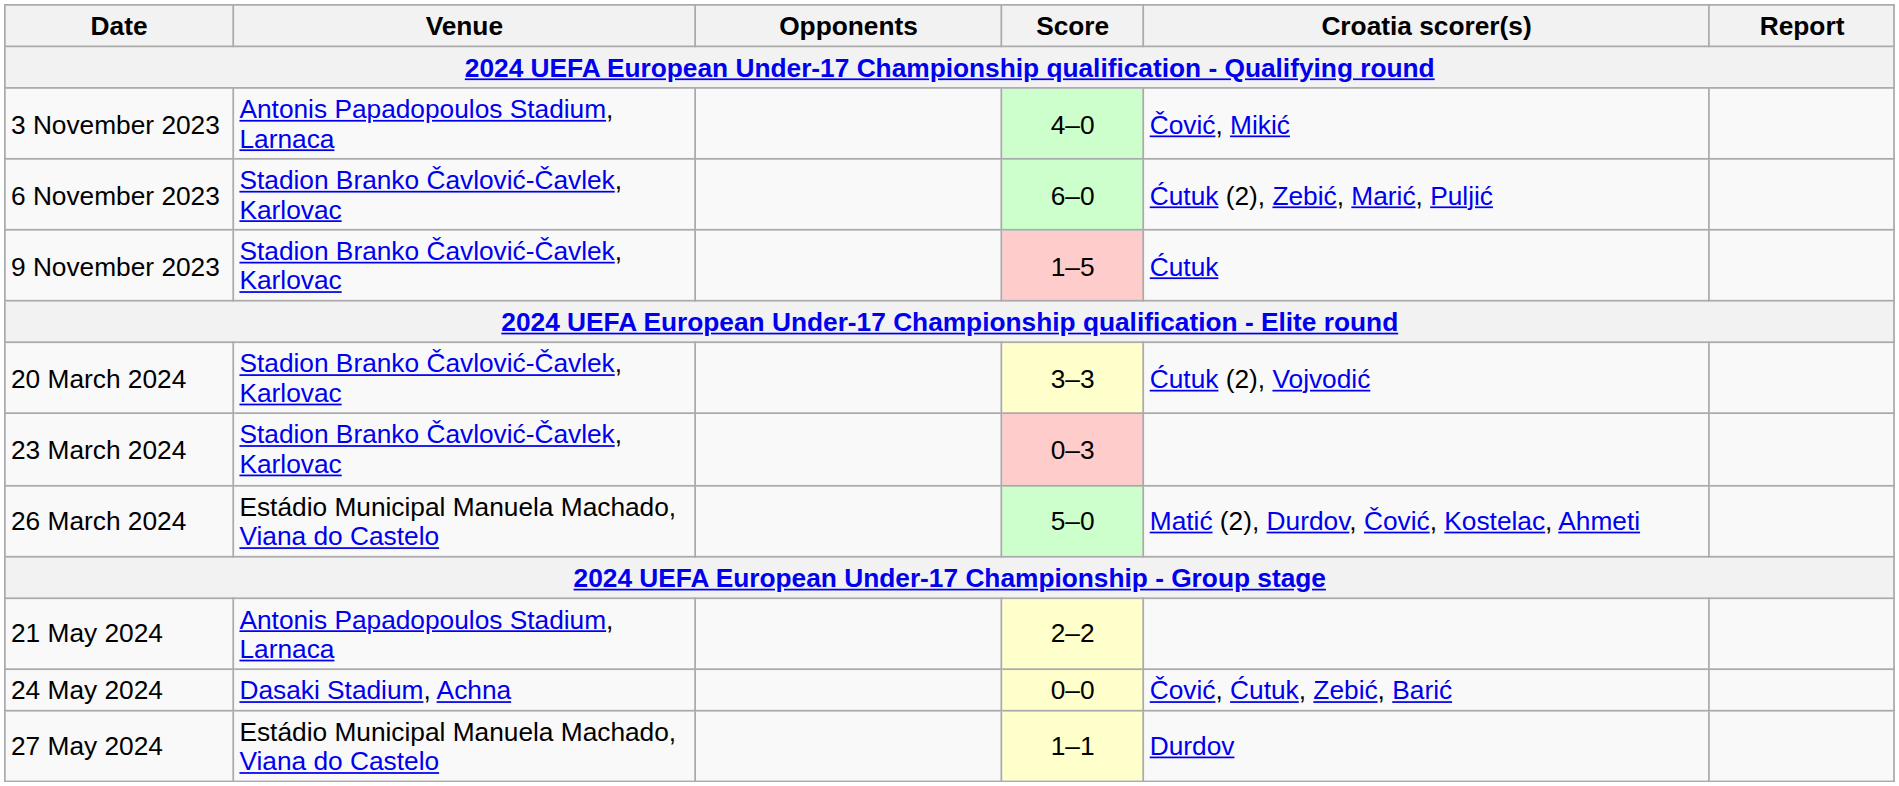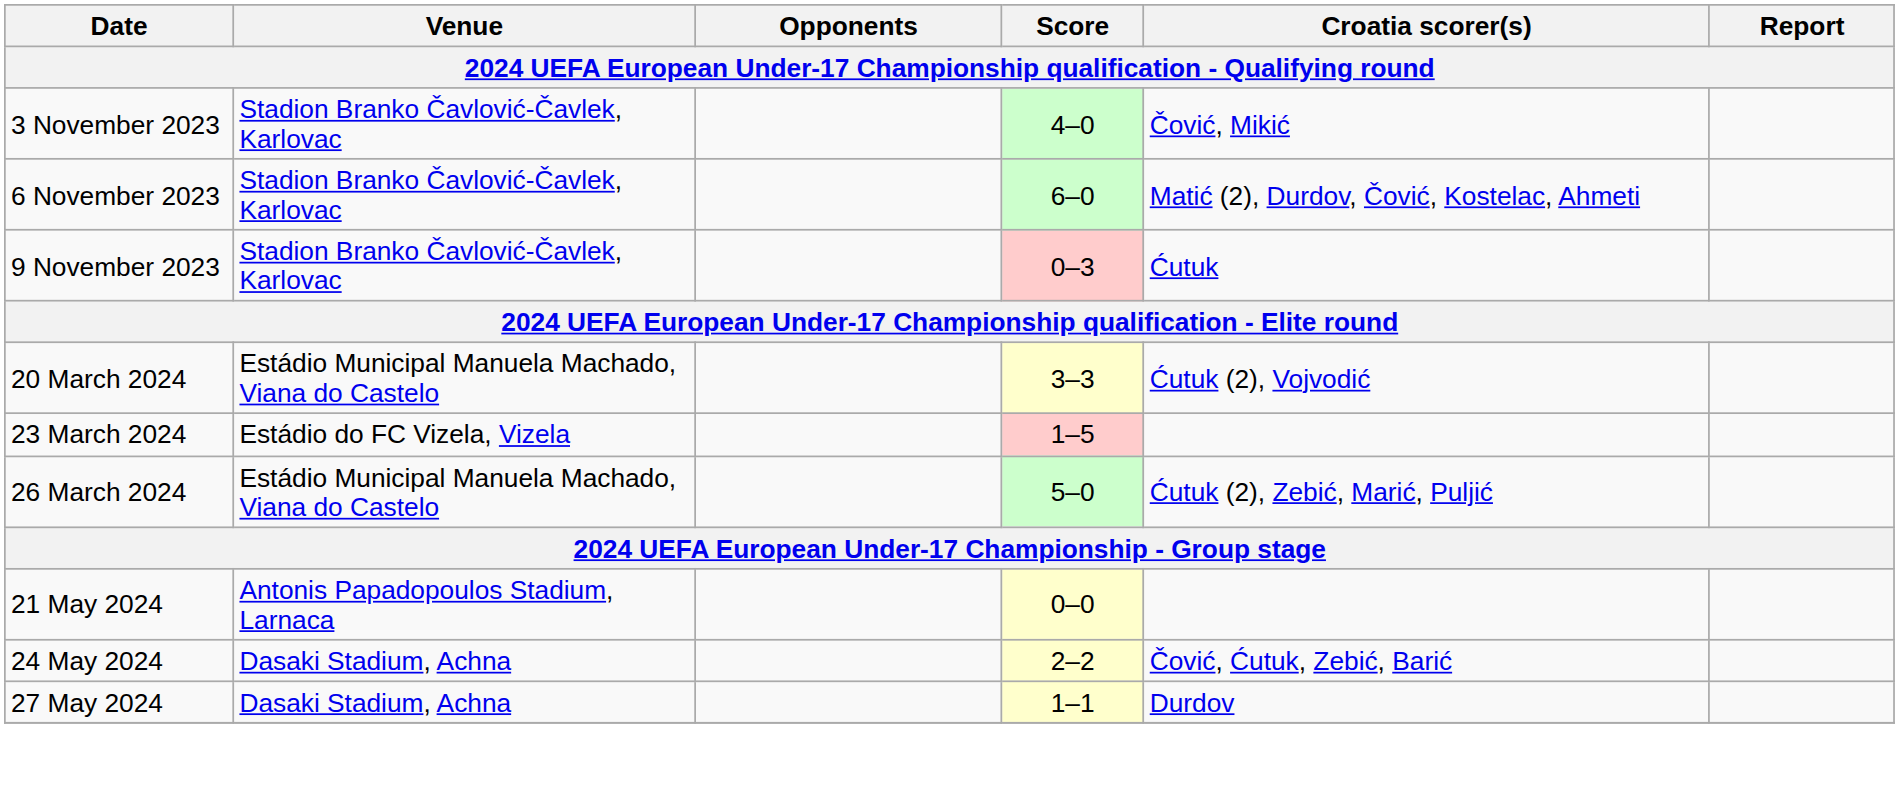3 November 2023 | Venue: Antonis Papadopoulos Stadium, Larnaca -> Stadion Branko Čavlović-Čavlek, Karlovac
6 November 2023 | Croatia scorer(s): Ćutuk (2), Zebić, Marić, Puljić -> Matić (2), Durdov, Čović, Kostelac, Ahmeti
9 November 2023 | Score: 1–5 -> 0–3
20 March 2024 | Venue: Stadion Branko Čavlović-Čavlek, Karlovac -> Estádio Municipal Manuela Machado, Viana do Castelo
23 March 2024 | Venue: Stadion Branko Čavlović-Čavlek, Karlovac -> Estádio do FC Vizela, Vizela
23 March 2024 | Score: 0–3 -> 1–5
26 March 2024 | Croatia scorer(s): Matić (2), Durdov, Čović, Kostelac, Ahmeti -> Ćutuk (2), Zebić, Marić, Puljić
21 May 2024 | Score: 2–2 -> 0–0
24 May 2024 | Score: 0–0 -> 2–2
27 May 2024 | Venue: Estádio Municipal Manuela Machado, Viana do Castelo -> Dasaki Stadium, Achna
